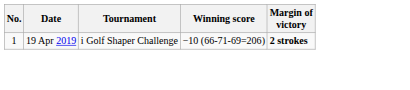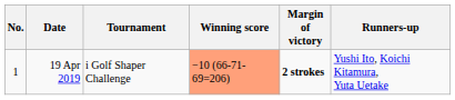+ column: Runners-up | Yushi Ito, Koichi Kitamura, Yuta Uetake
19 Apr 2019 | Winning score: no background -> lightsalmon background
